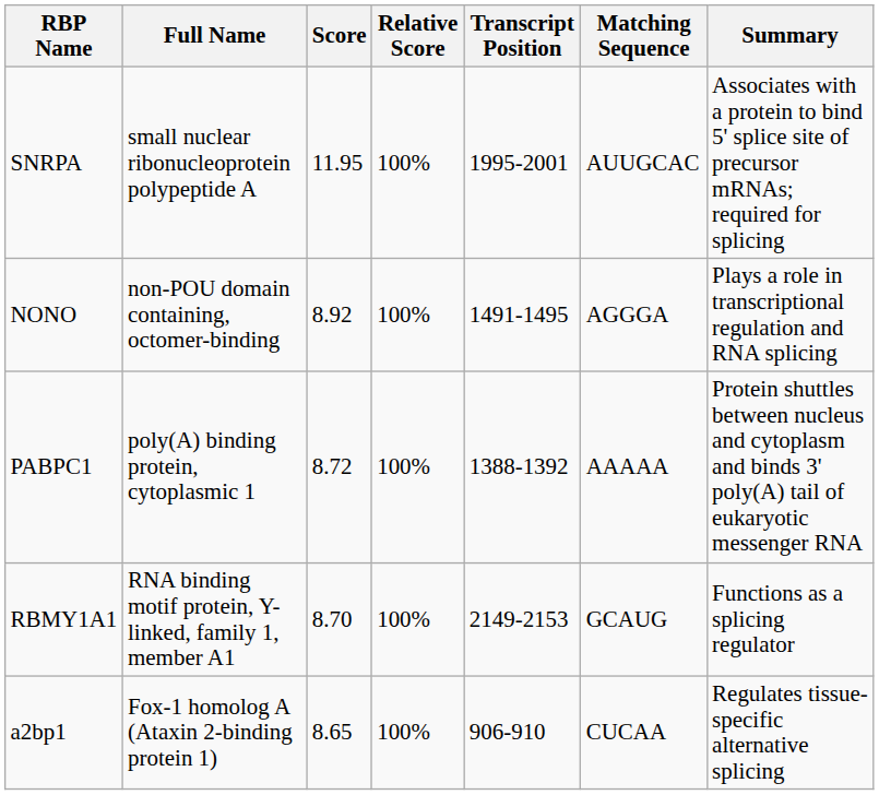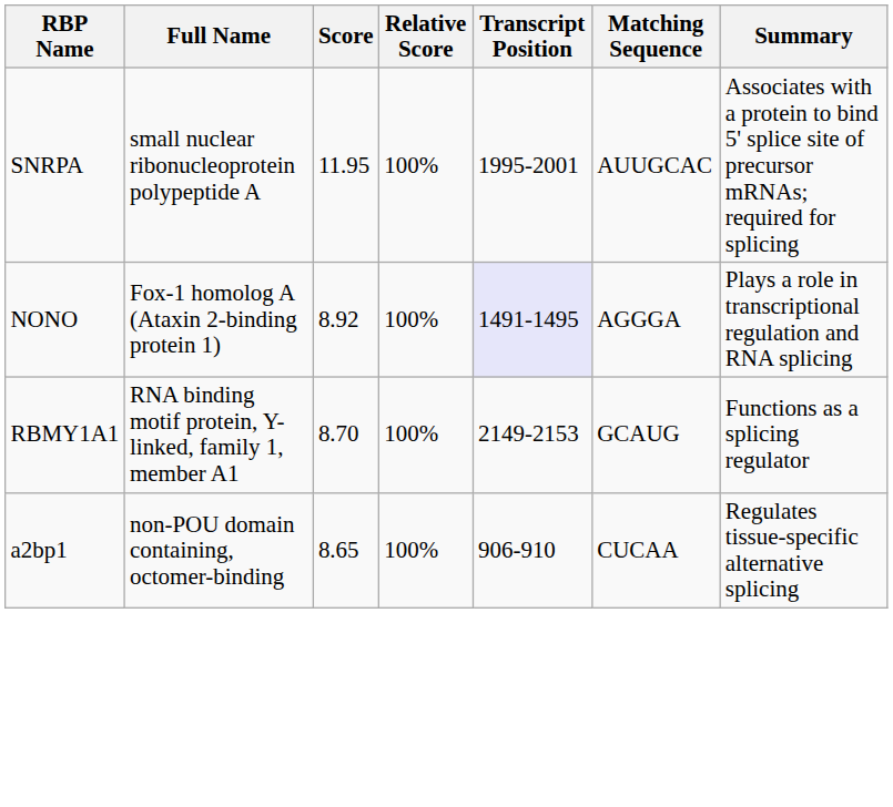NONO | Full Name: non-POU domain containing, octomer-binding -> Fox-1 homolog A (Ataxin 2-binding protein 1)
NONO | Transcript Position: no background -> lavender background
- row: PABPC1 | poly(A) binding protein, cytoplasmic 1 | 8.72 | 100% | 1388-1392 | AAAAA | Protein shuttles between nucleus and cytoplasm and binds 3' poly(A) tail of eukaryotic messenger RNA
a2bp1 | Full Name: Fox-1 homolog A (Ataxin 2-binding protein 1) -> non-POU domain containing, octomer-binding
